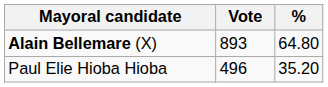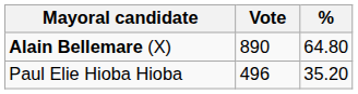Alain Bellemare (X) | Vote: 893 -> 890
